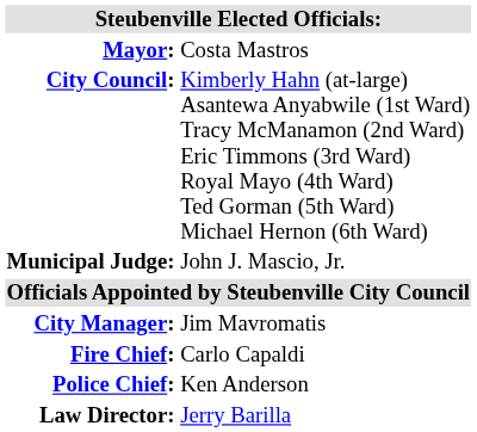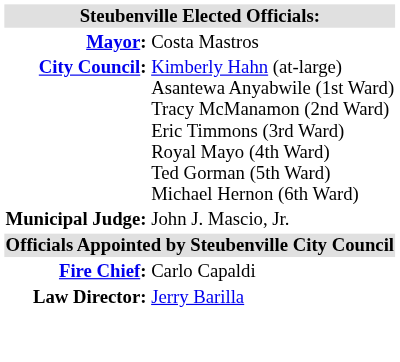- row: City Manager: | Jim Mavromatis
- row: Police Chief: | Ken Anderson
